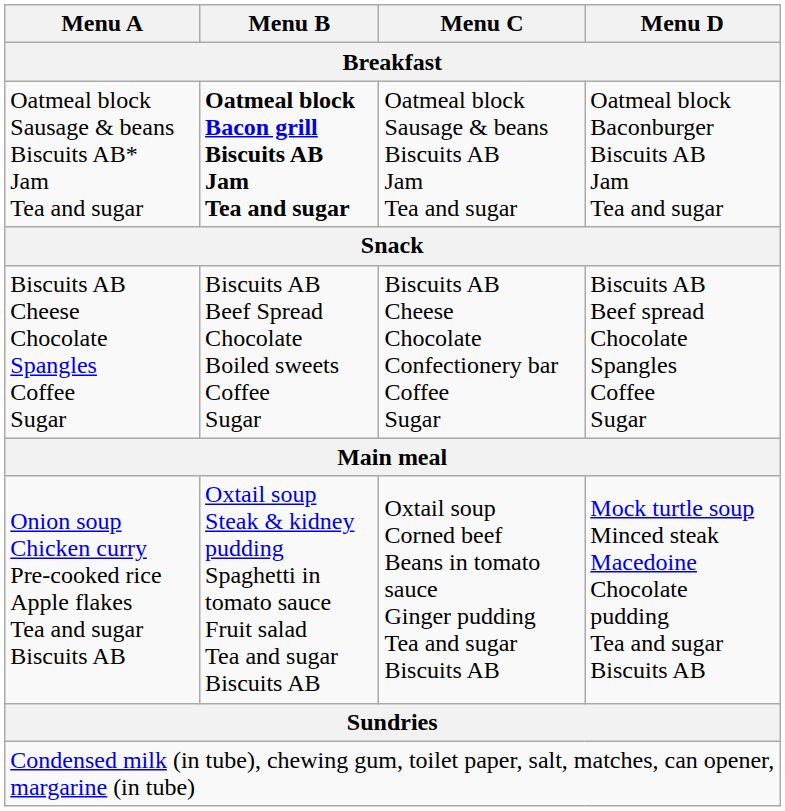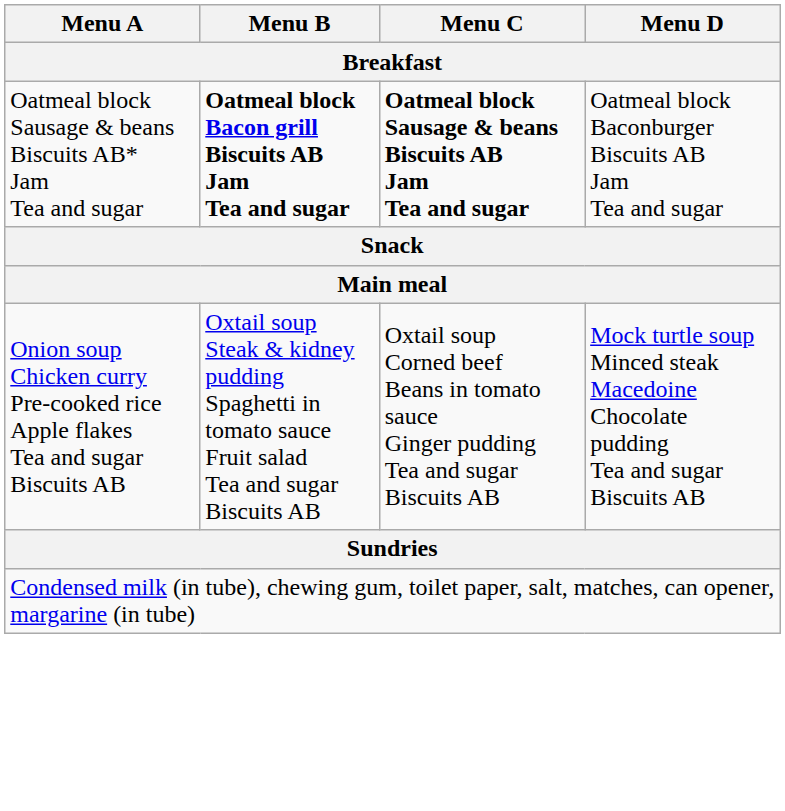Oatmeal block Sausage & beans Biscuits AB* Jam Tea and sugar | Menu C: normal -> bold
- row: Biscuits AB Cheese Chocolate Spangles Coffee Sugar | Biscuits AB Beef Spread Chocolate Boiled sweets Coffee Sugar | Biscuits AB Cheese Chocolate Confectionery bar Coffee Sugar | Biscuits AB Beef spread Chocolate Spangles Coffee Sugar
